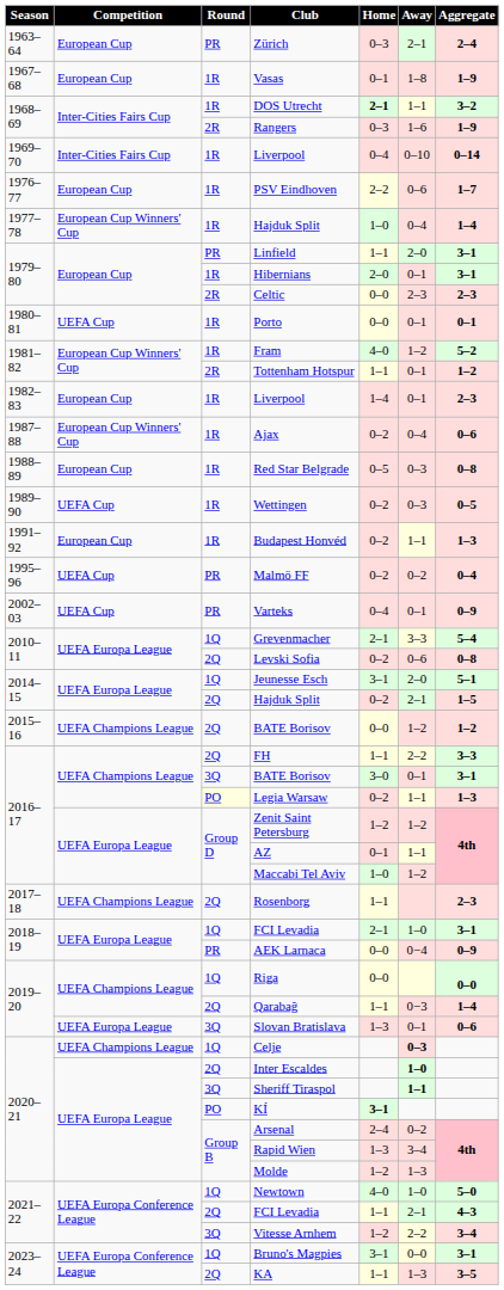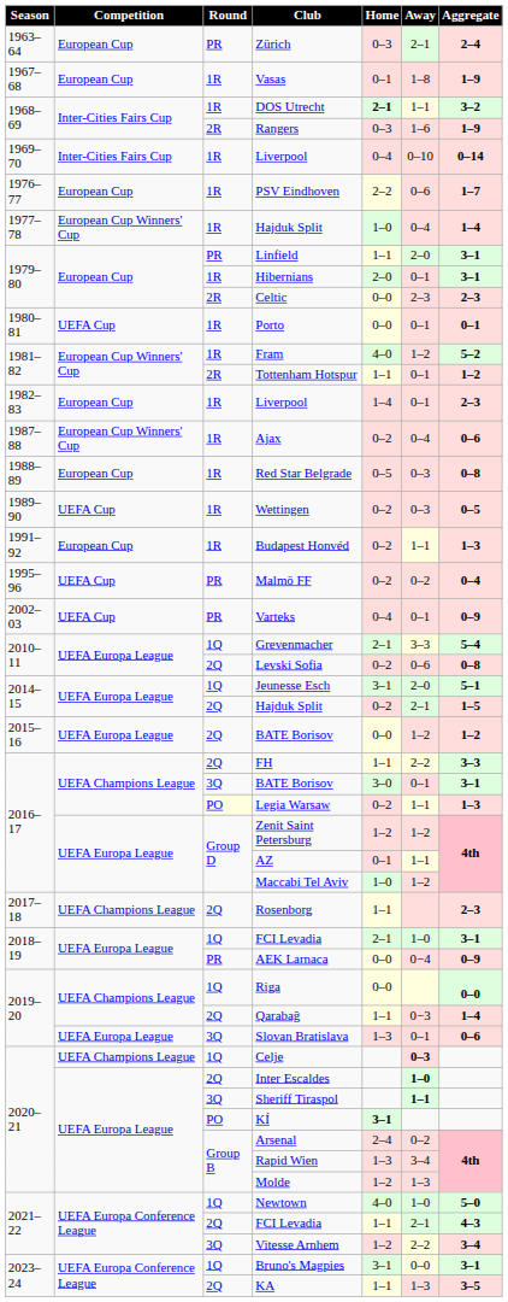2015–16 / BATE Borisov | Competition: UEFA Champions League -> UEFA Europa League
